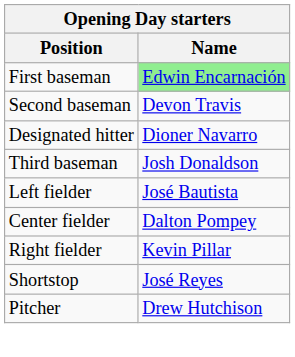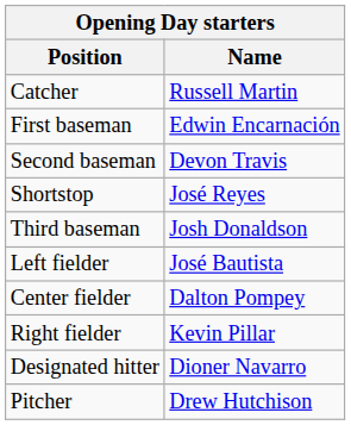+ row: Catcher | Russell Martin
First baseman | Name: lightgreen background -> no background
rows swapped: Shortstop <-> Designated hitter
